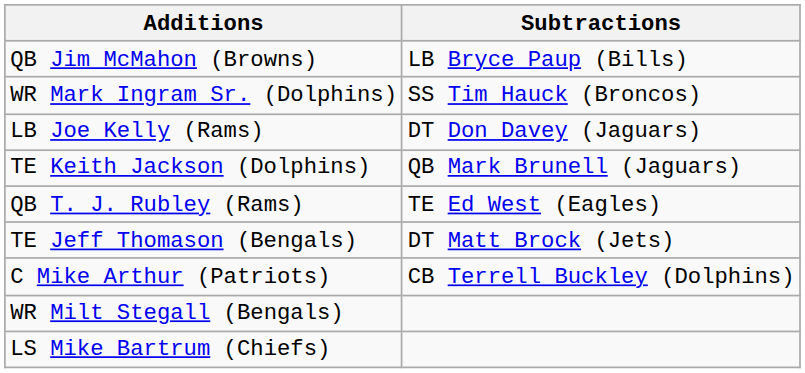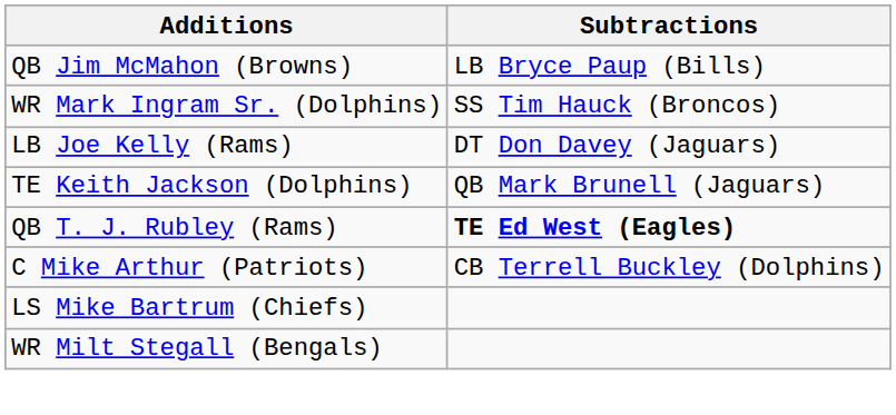QB T. J. Rubley (Rams) | Subtractions: normal -> bold
- row: TE Jeff Thomason (Bengals) | DT Matt Brock (Jets)
rows swapped: LS Mike Bartrum (Chiefs) <-> WR Milt Stegall (Bengals)
